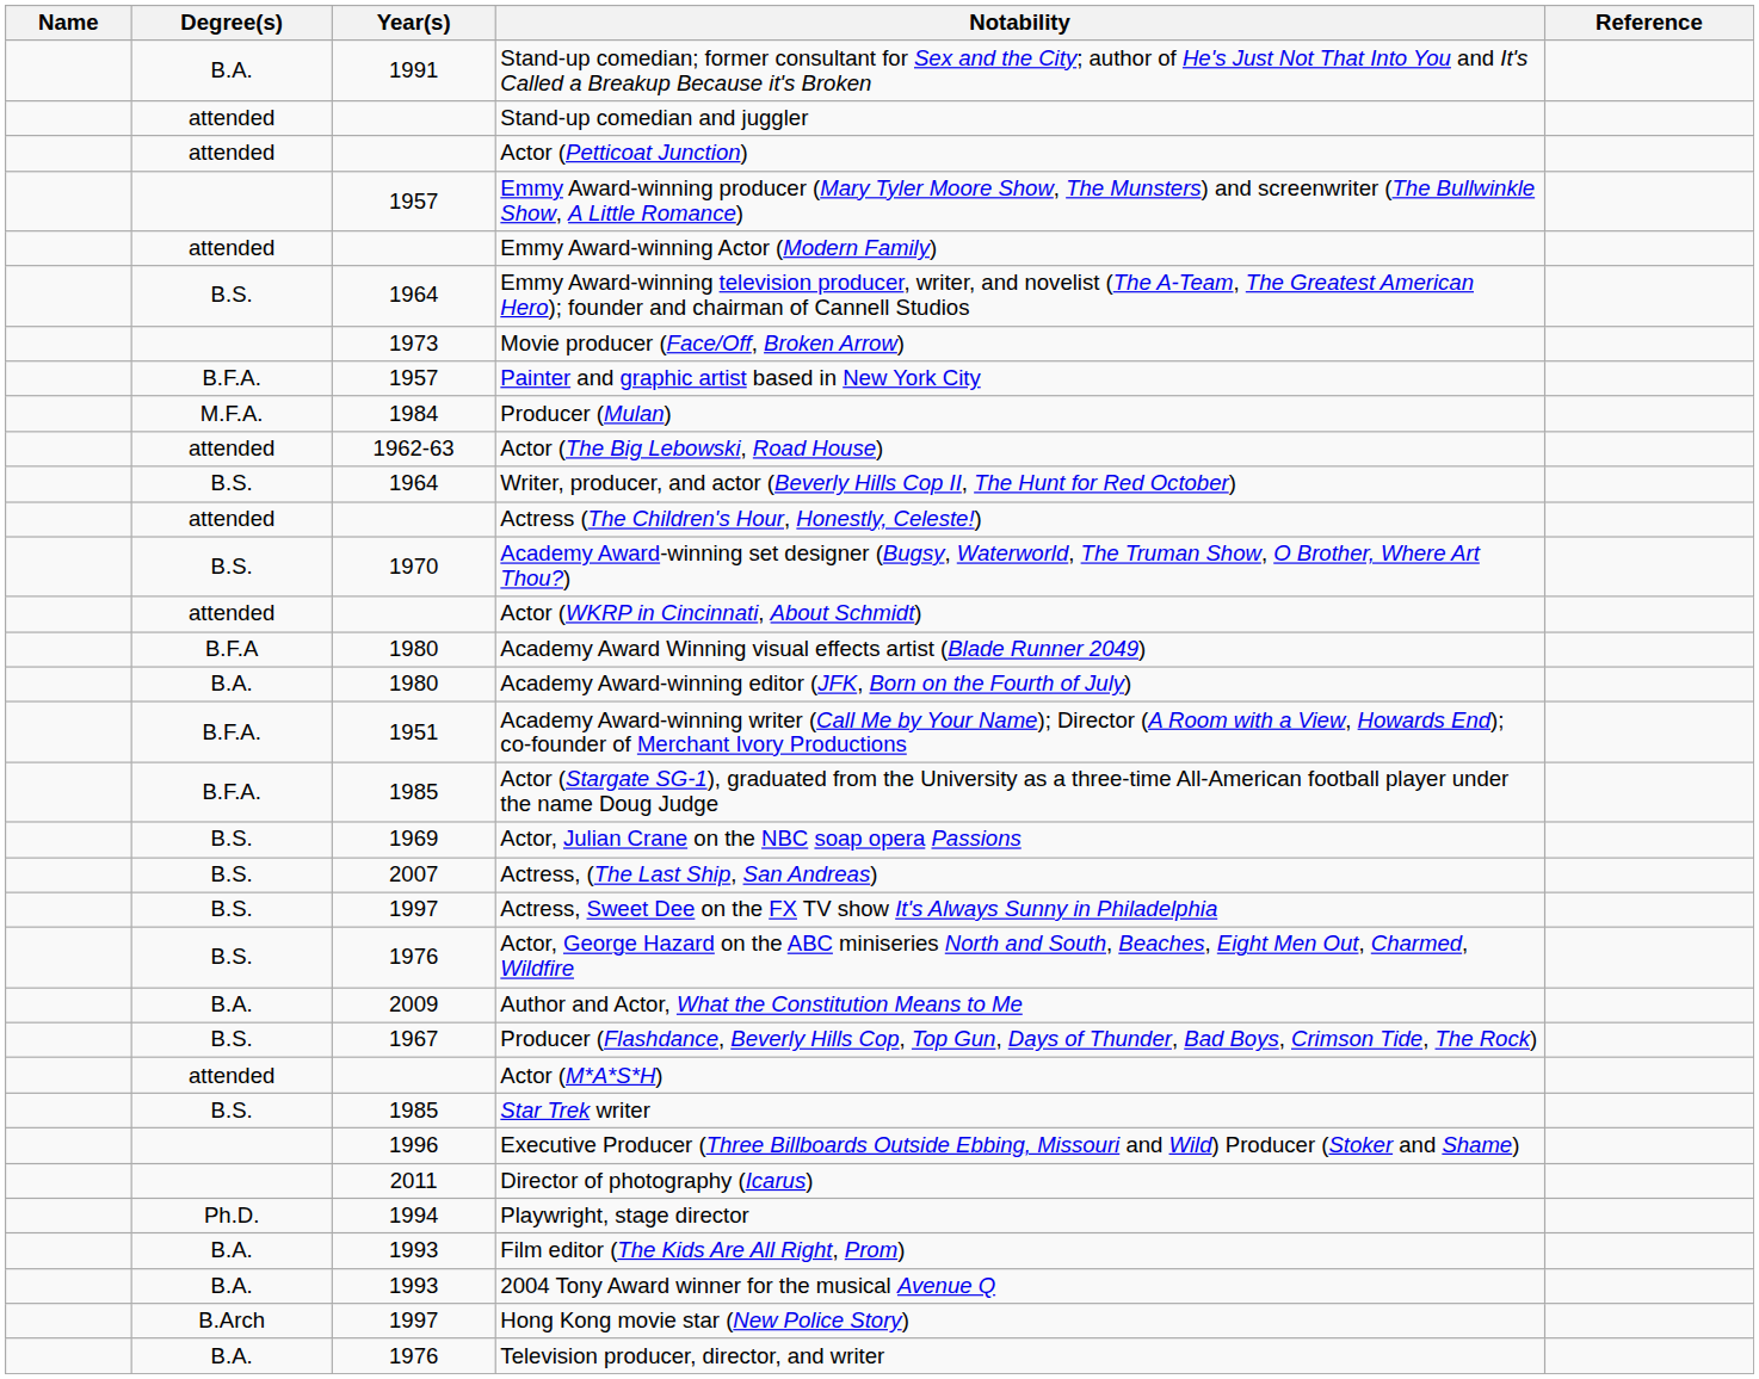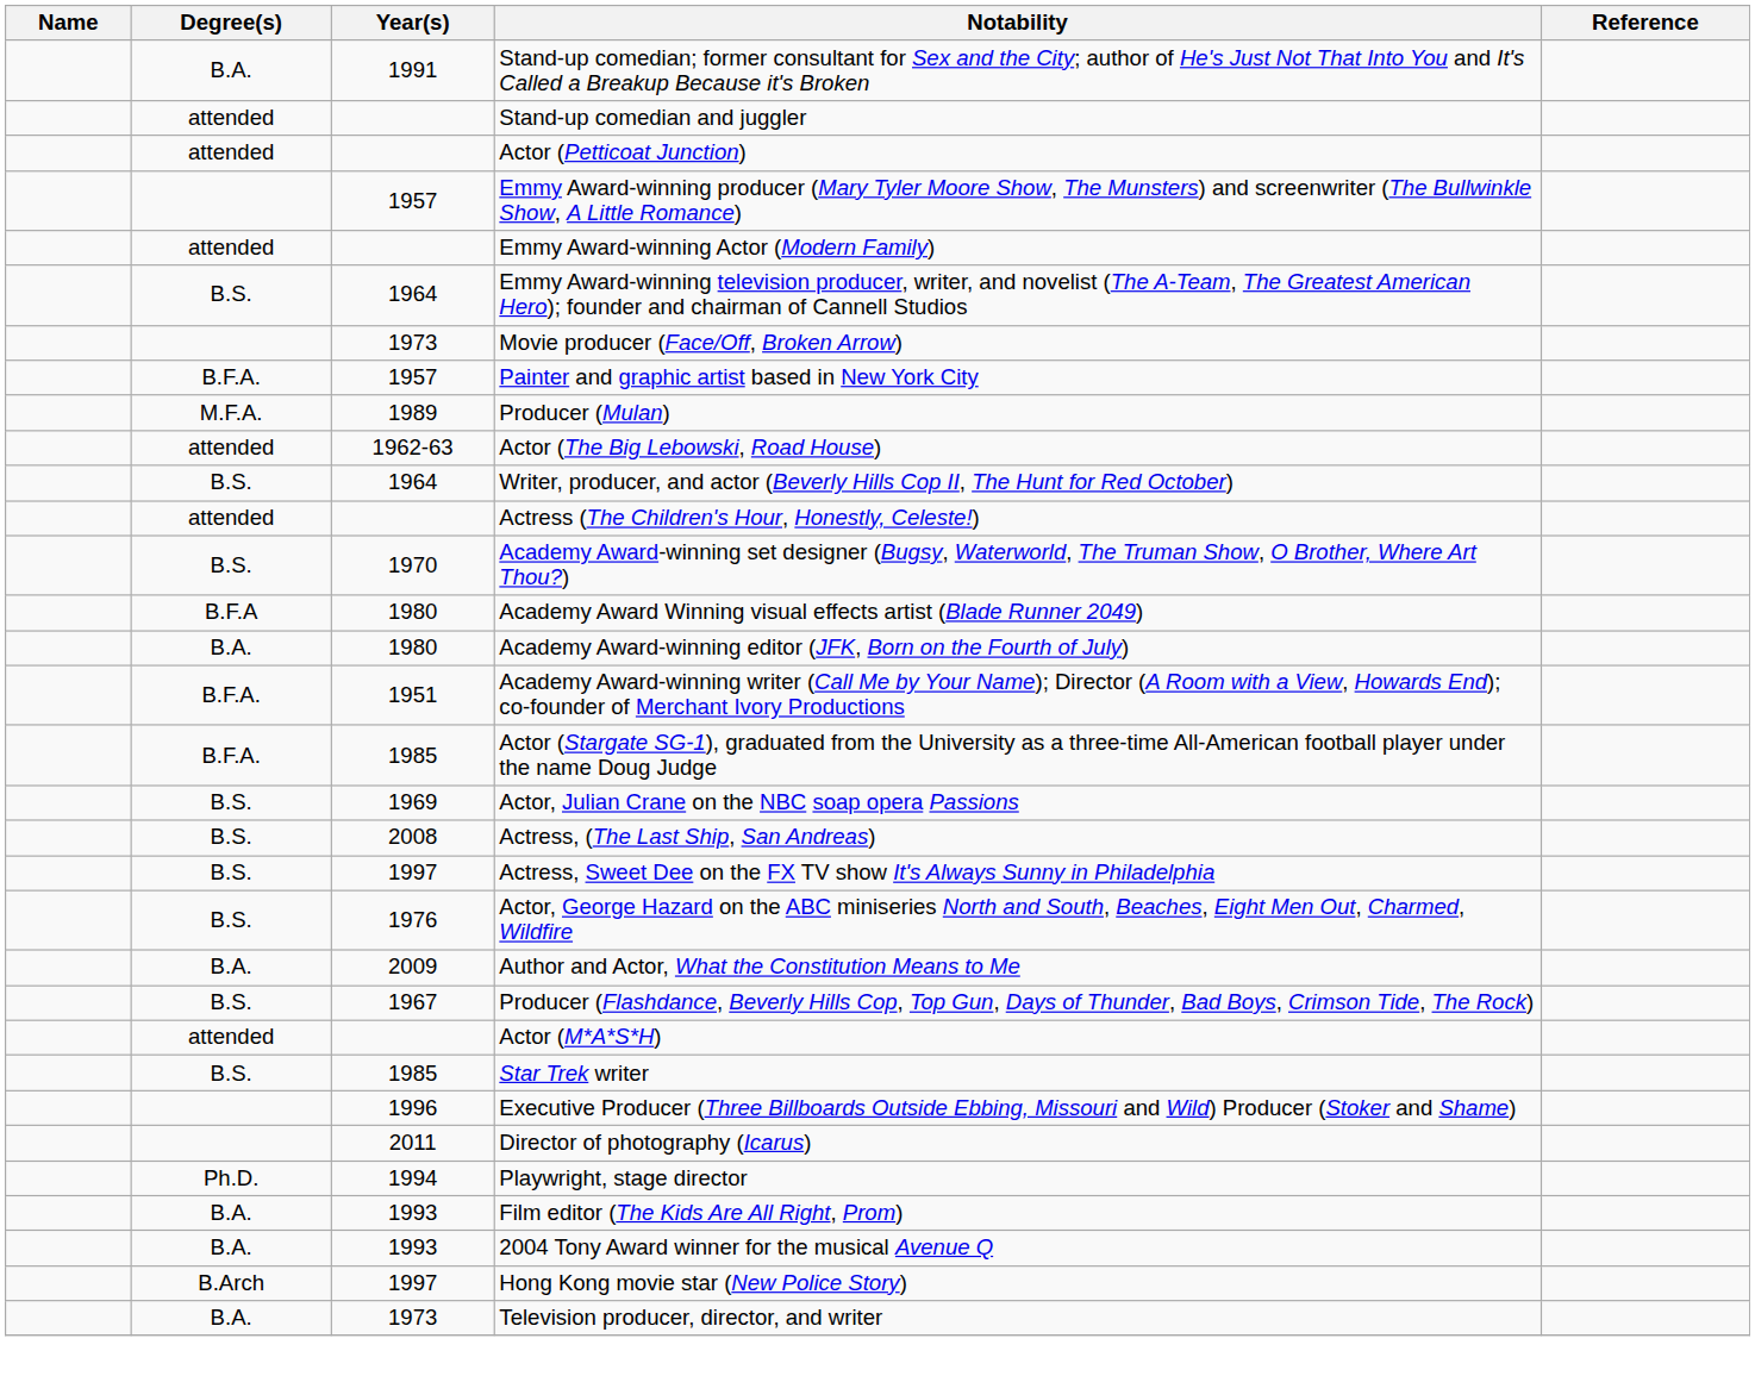Producer (Mulan) | Year(s): 1984 -> 1989
- row: attended | Actor (WKRP in Cincinnati, About Schmidt)
Actress, (The Last Ship, San Andreas) | Year(s): 2007 -> 2008
Television producer, director, and writer | Year(s): 1976 -> 1973
